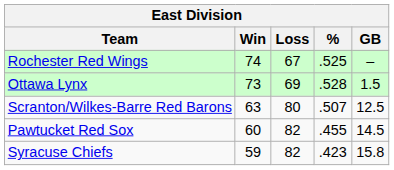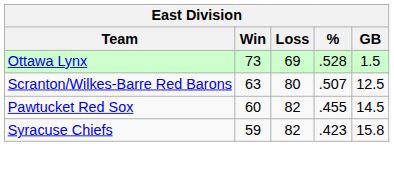- row: Rochester Red Wings | 74 | 67 | .525 | –
